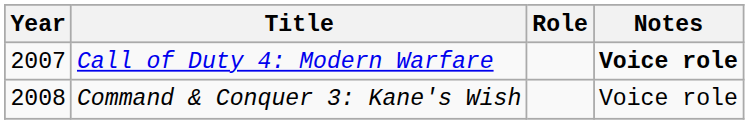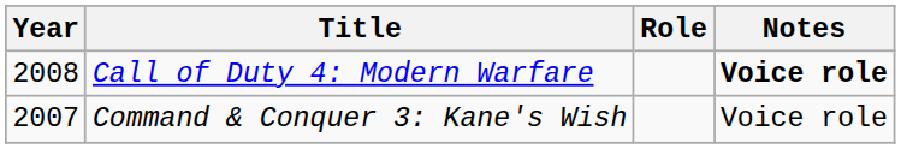Call of Duty 4: Modern Warfare | Year: 2007 -> 2008
Command & Conquer 3: Kane's Wish | Year: 2008 -> 2007
